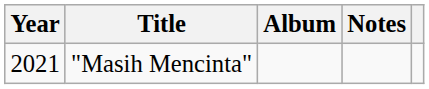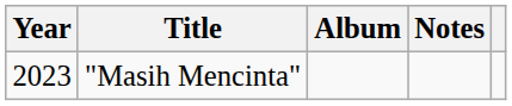"Masih Mencinta" | Year: 2021 -> 2023
